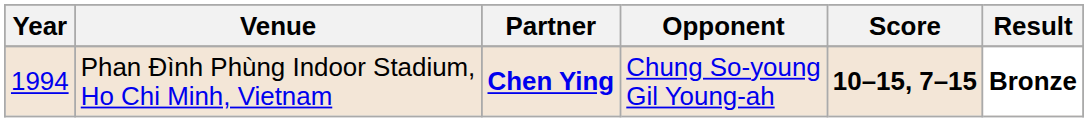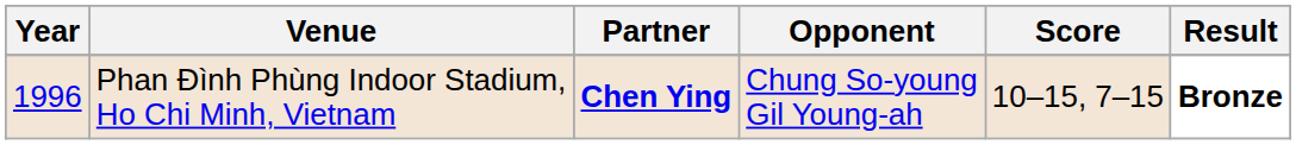Phan Đình Phùng Indoor Stadium, Ho Chi Minh, Vietnam | Year: 1994 -> 1996
Phan Đình Phùng Indoor Stadium, Ho Chi Minh, Vietnam | Score: bold -> normal
